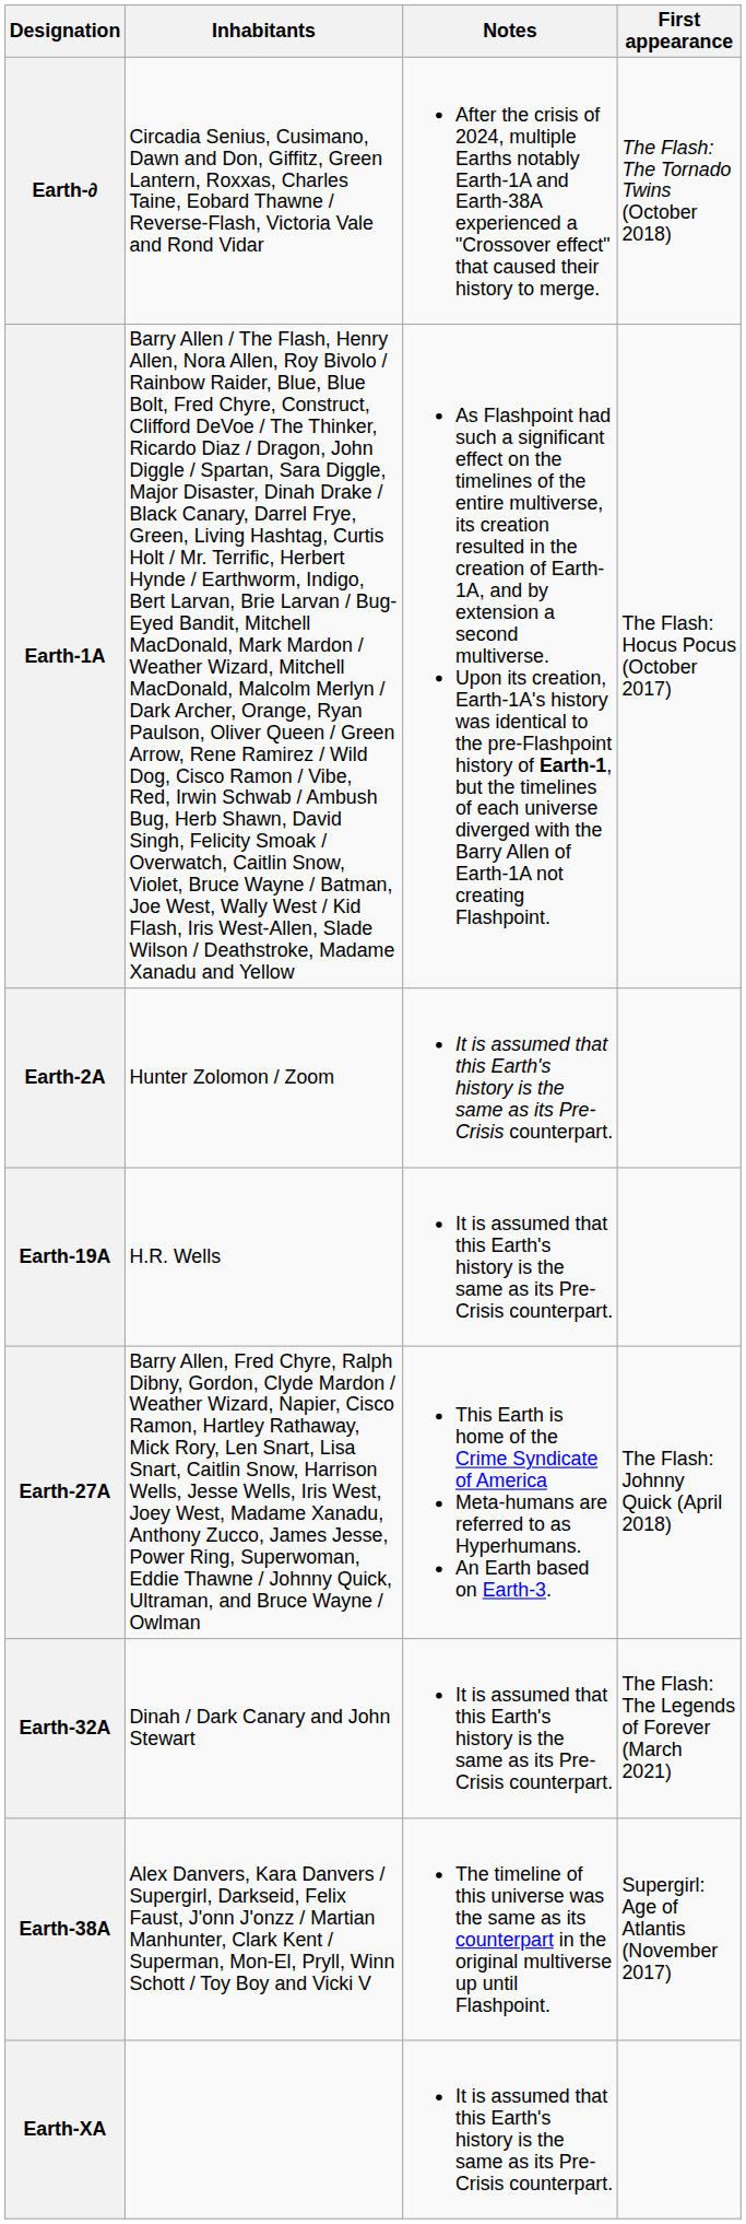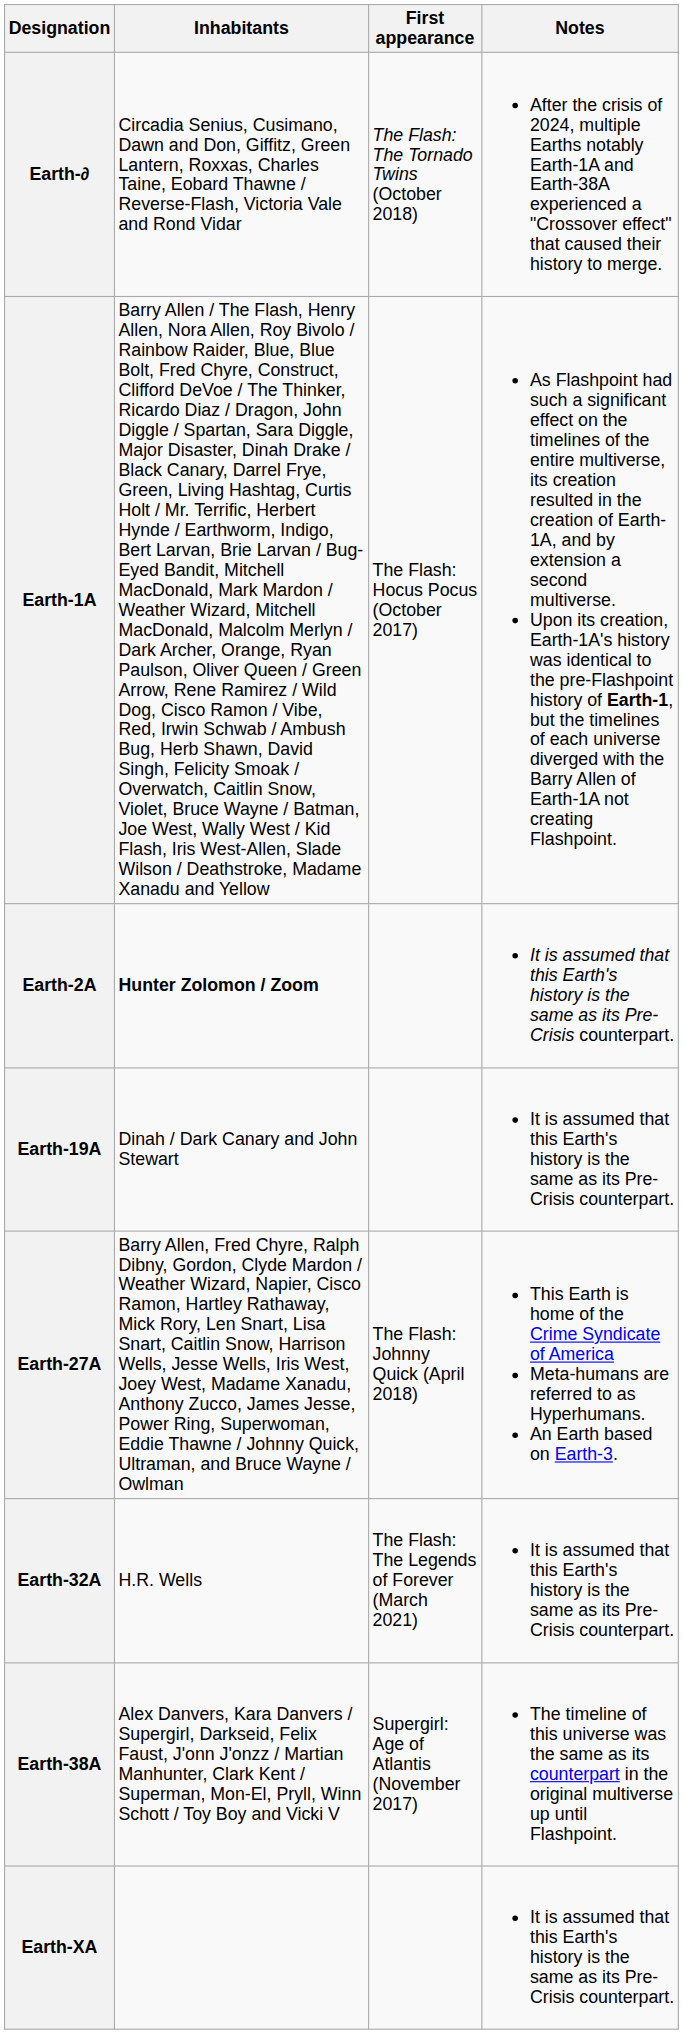columns swapped: Notes <-> First appearance
Earth-2A | Inhabitants: normal -> bold
Earth-19A | Inhabitants: H.R. Wells -> Dinah / Dark Canary and John Stewart
Earth-32A | Inhabitants: Dinah / Dark Canary and John Stewart -> H.R. Wells
